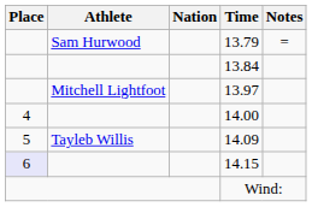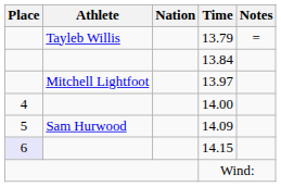13.79 | Athlete: Sam Hurwood -> Tayleb Willis
14.09 | Athlete: Tayleb Willis -> Sam Hurwood
